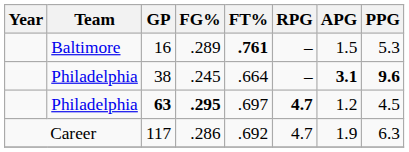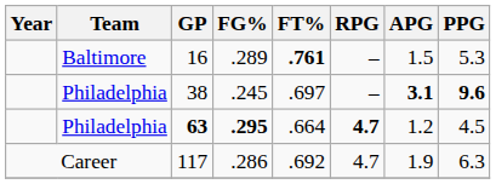38 | FT%: .664 -> .697
63 | FT%: .697 -> .664
